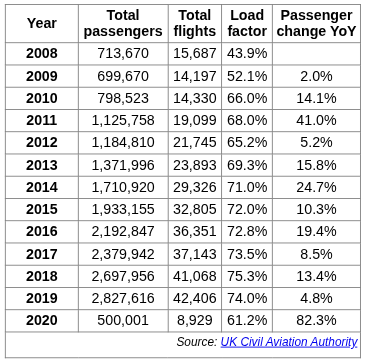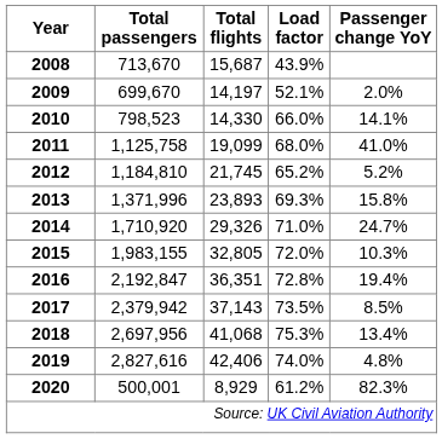2015 | Total passengers: 1,933,155 -> 1,983,155
